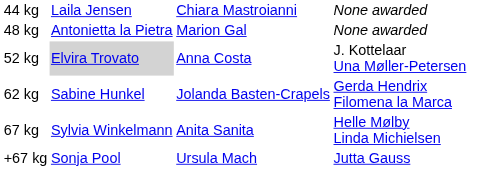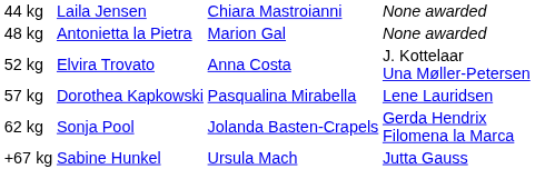52 kg | column 2: lightgrey background -> no background
+ row: 57 kg | Dorothea Kapkowski | Pasqualina Mirabella | Lene Lauridsen
62 kg | column 2: Sabine Hunkel -> Sonja Pool
- row: 67 kg | Sylvia Winkelmann | Anita Sanita | Helle Mølby Linda Michielsen
+67 kg | column 2: Sonja Pool -> Sabine Hunkel
